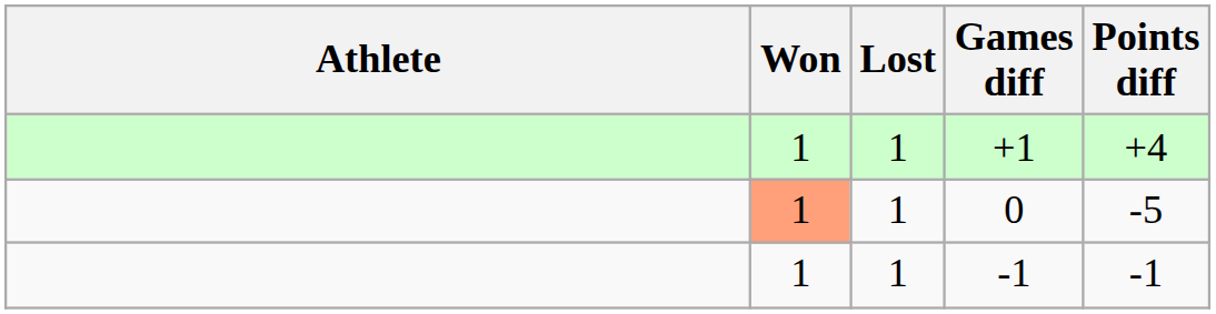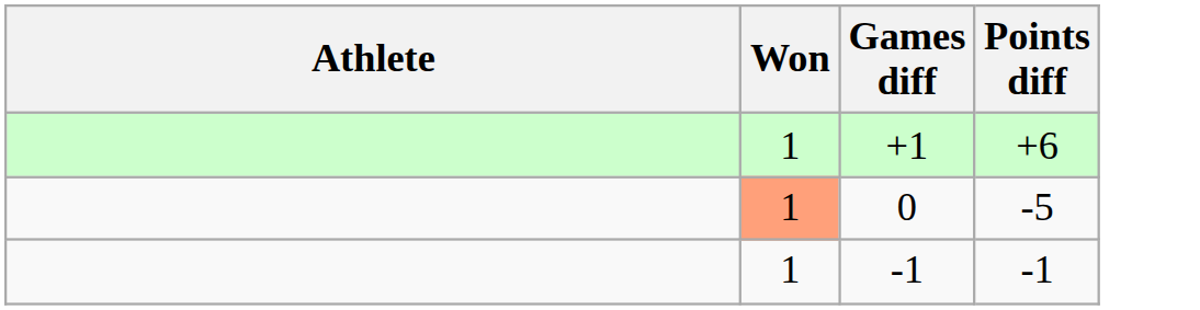- column: Lost | 1 | 1 | 1
+1 | Points diff: +4 -> +6
